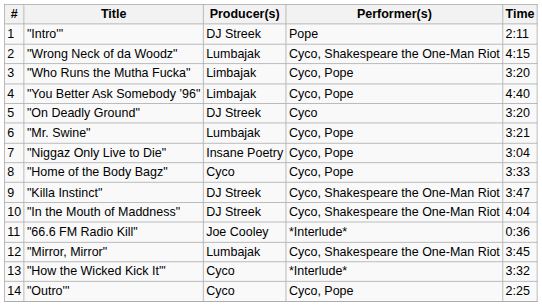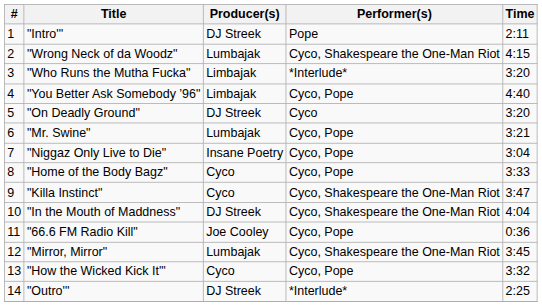"Who Runs the Mutha Fucka" | Performer(s): Cyco, Pope -> *Interlude*
"Killa Instinct" | Producer(s): DJ Streek -> Cyco
"66.6 FM Radio Kill" | Performer(s): *Interlude* -> Cyco, Pope
"How the Wicked Kick It'" | Performer(s): *Interlude* -> Cyco, Pope
"Outro'" | Producer(s): Cyco -> DJ Streek
"Outro'" | Performer(s): Cyco, Pope -> *Interlude*
